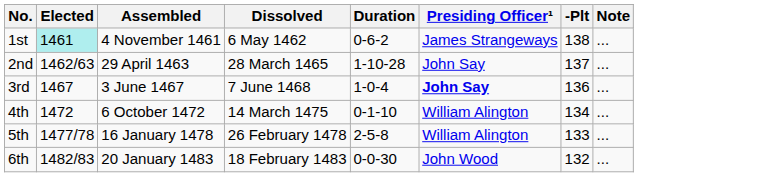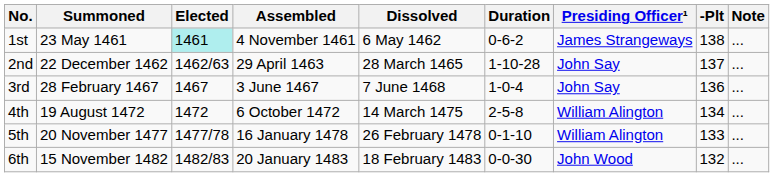+ column: Summoned | 23 May 1461 | 22 December 1462 | 28 February 1467 | 19 August 1472 | 20 November 1477 | 15 November 1482
3rd | Presiding Officer¹: bold -> normal
4th | Duration: 0-1-10 -> 2-5-8
5th | Duration: 2-5-8 -> 0-1-10
